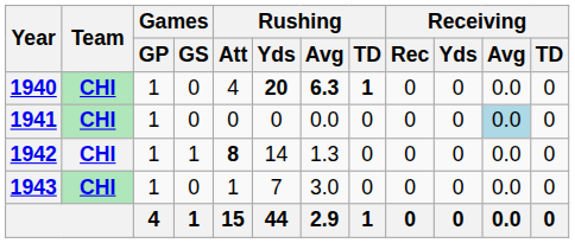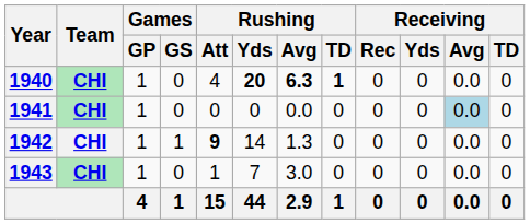1942 | Rushing / Att: 8 -> 9
